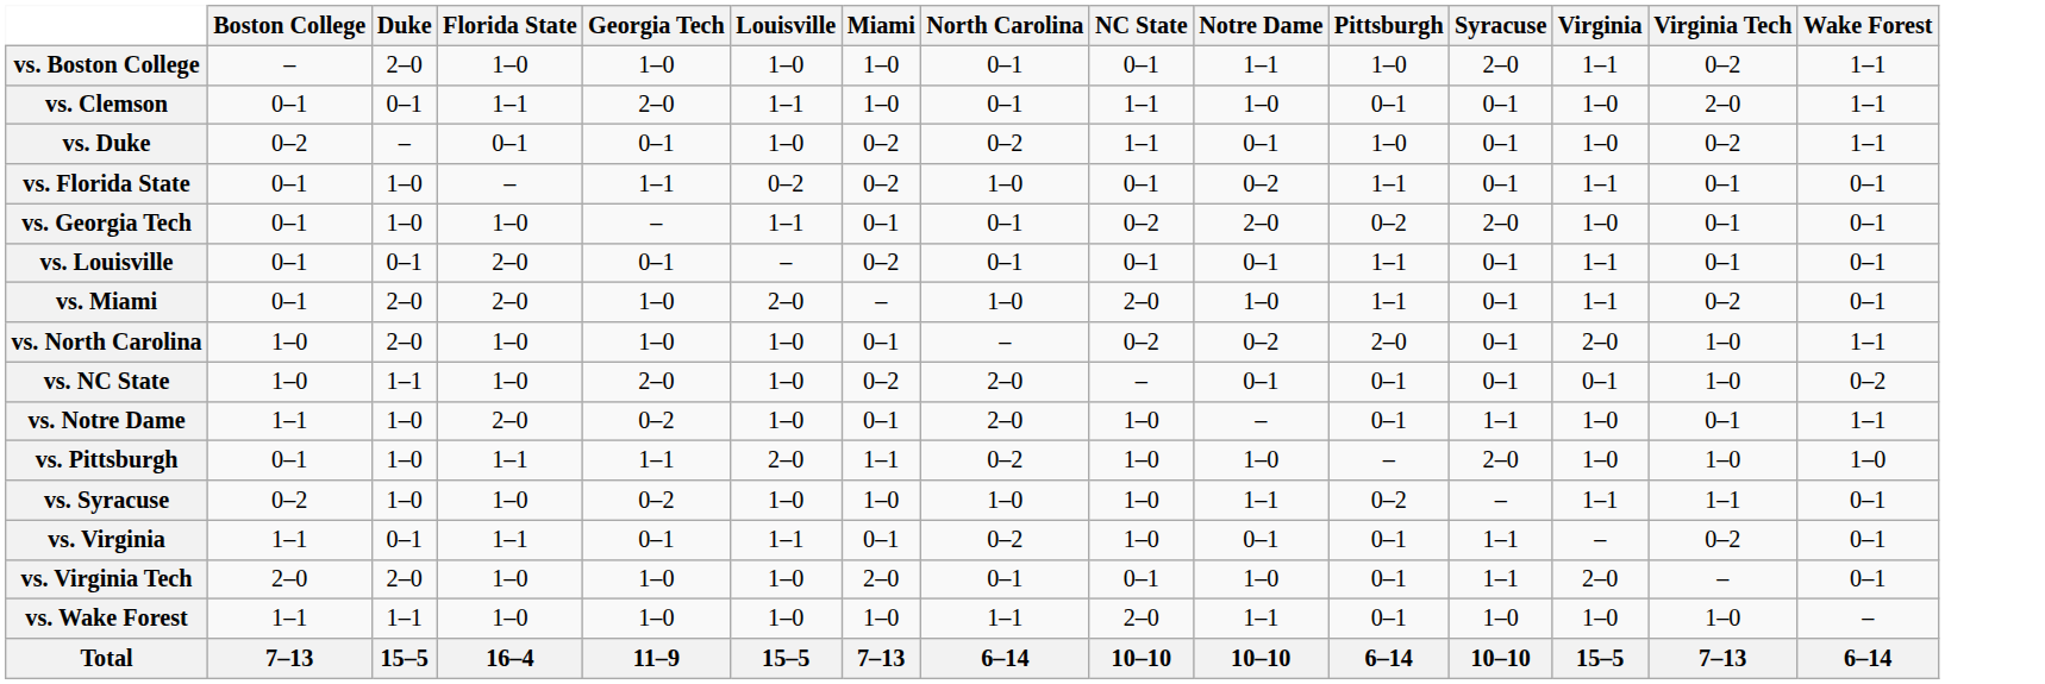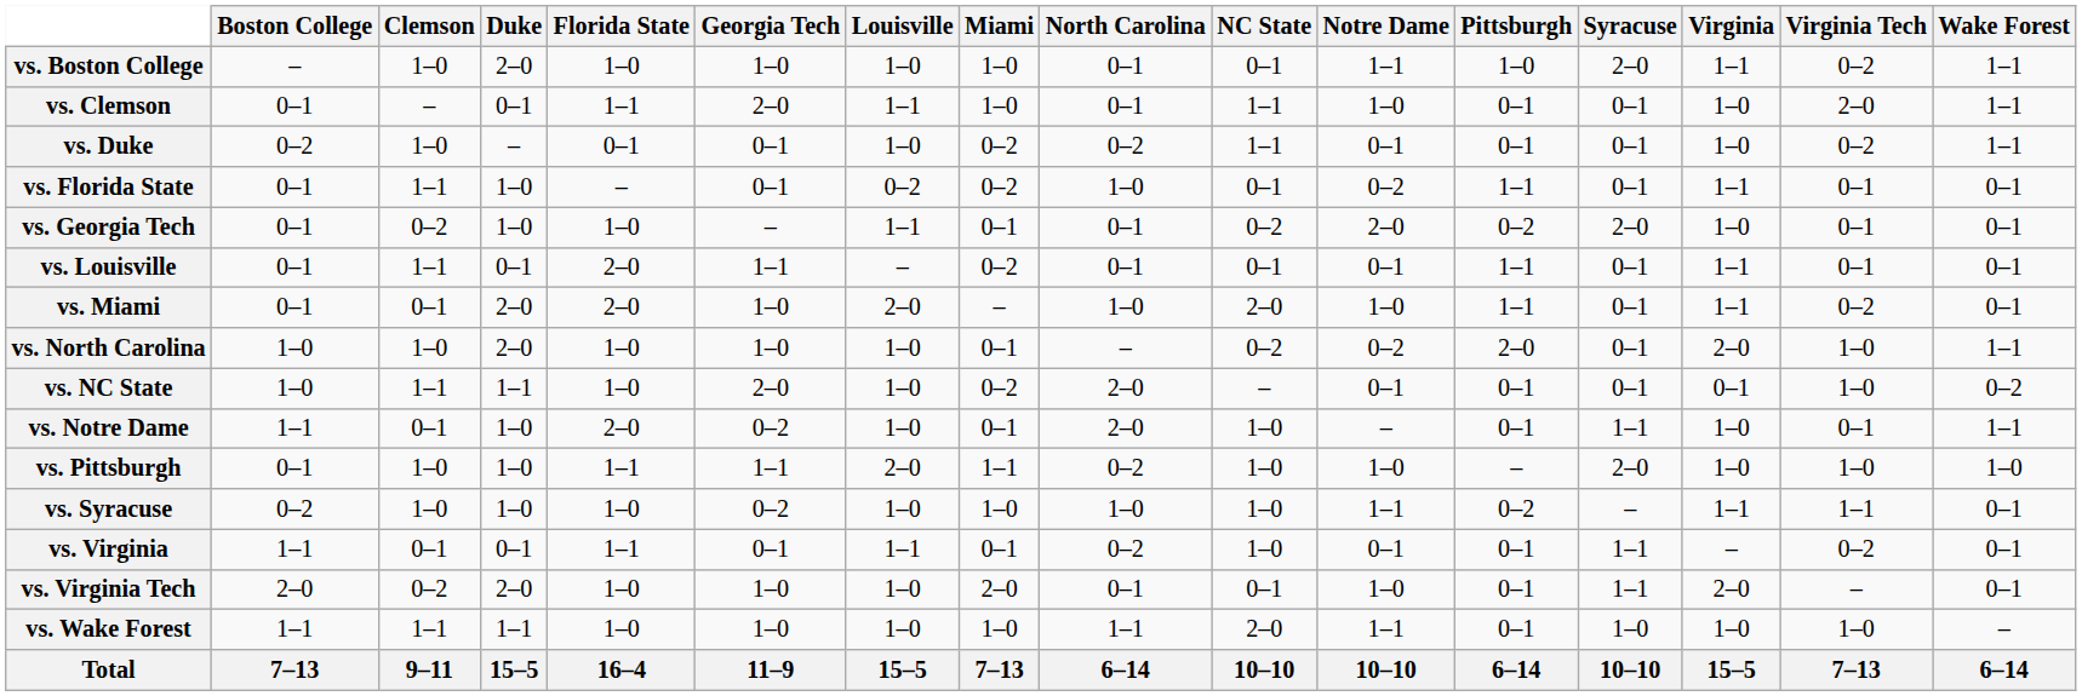+ column: Clemson | 1–0 | – | 1–0 | 1–1 | 0–2 | 1–1 | 0–1 | 1–0 | 1–1 | 0–1 | 1–0 | 1–0 | 0–1 | 0–2 | 1–1 | 9–11
vs. Duke | Pittsburgh: 1–0 -> 0–1
vs. Florida State | Georgia Tech: 1–1 -> 0–1
vs. Louisville | Georgia Tech: 0–1 -> 1–1
